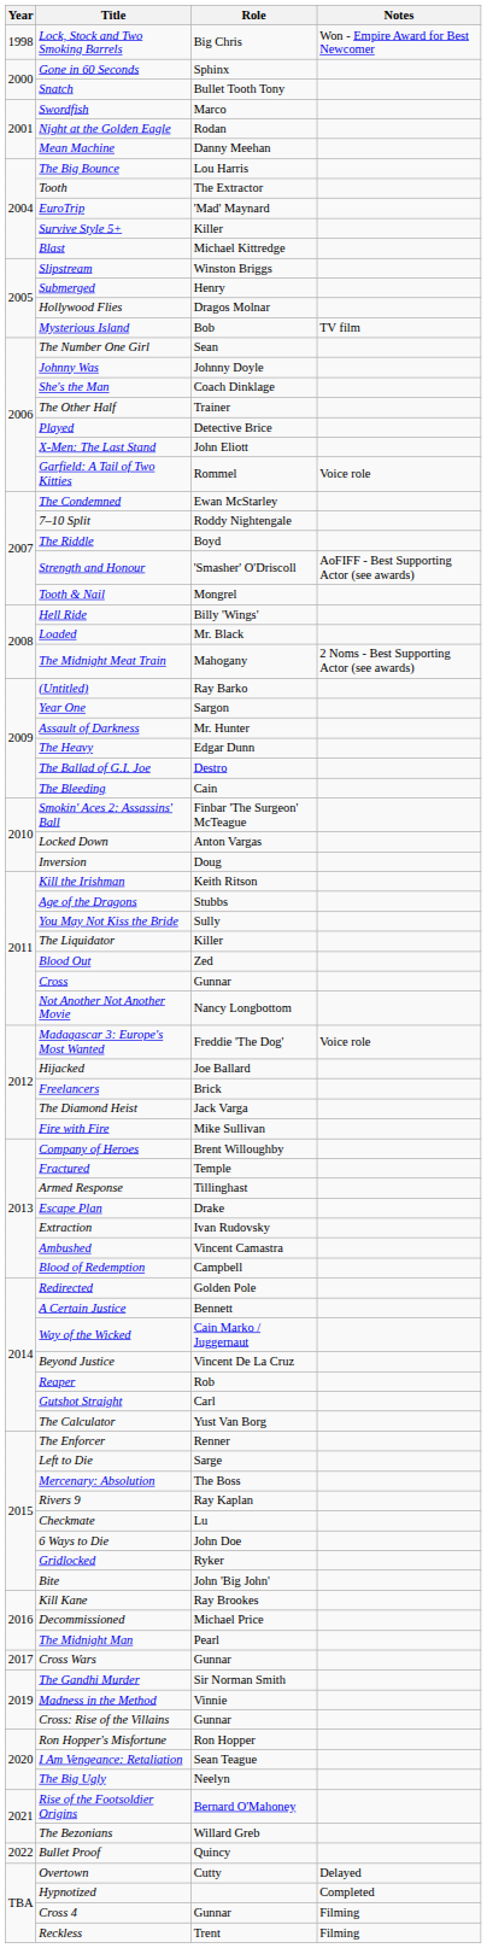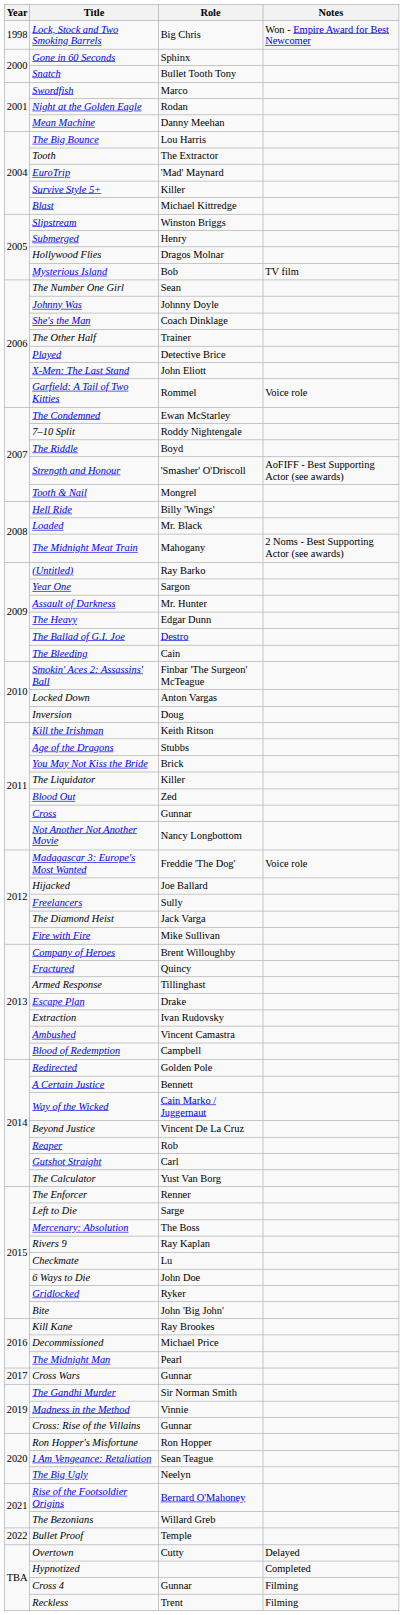You May Not Kiss the Bride | Role: Sully -> Brick
Freelancers | Role: Brick -> Sully
Fractured | Role: Temple -> Quincy
Bullet Proof | Role: Quincy -> Temple
